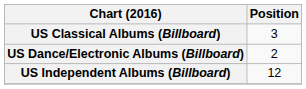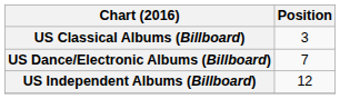US Dance/Electronic Albums (Billboard) | Position: 2 -> 7
